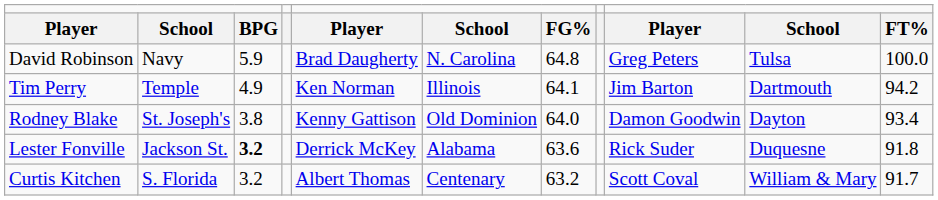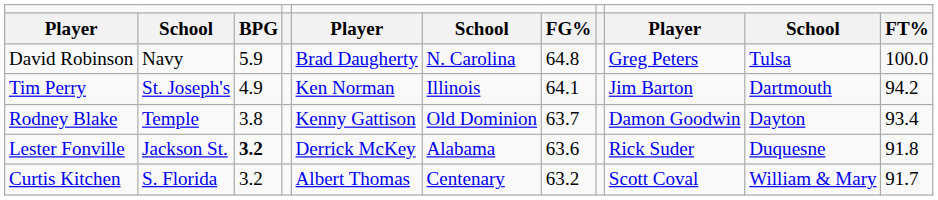Tim Perry | column 2: Temple -> St. Joseph's
Rodney Blake | column 2: St. Joseph's -> Temple
Rodney Blake | column 7: 64.0 -> 63.7
